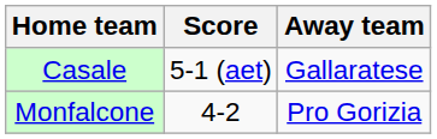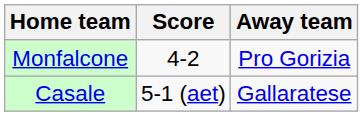rows swapped: Monfalcone <-> Casale
